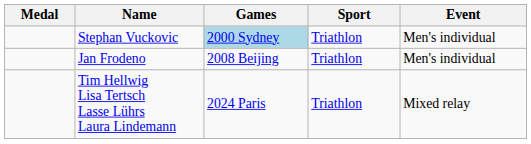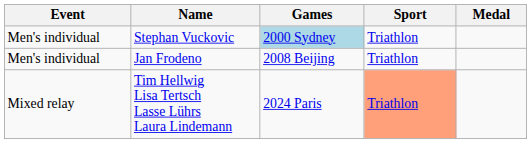columns swapped: Medal <-> Event
Tim Hellwig Lisa Tertsch Lasse Lührs Laura Lindemann | Sport: no background -> lightsalmon background
